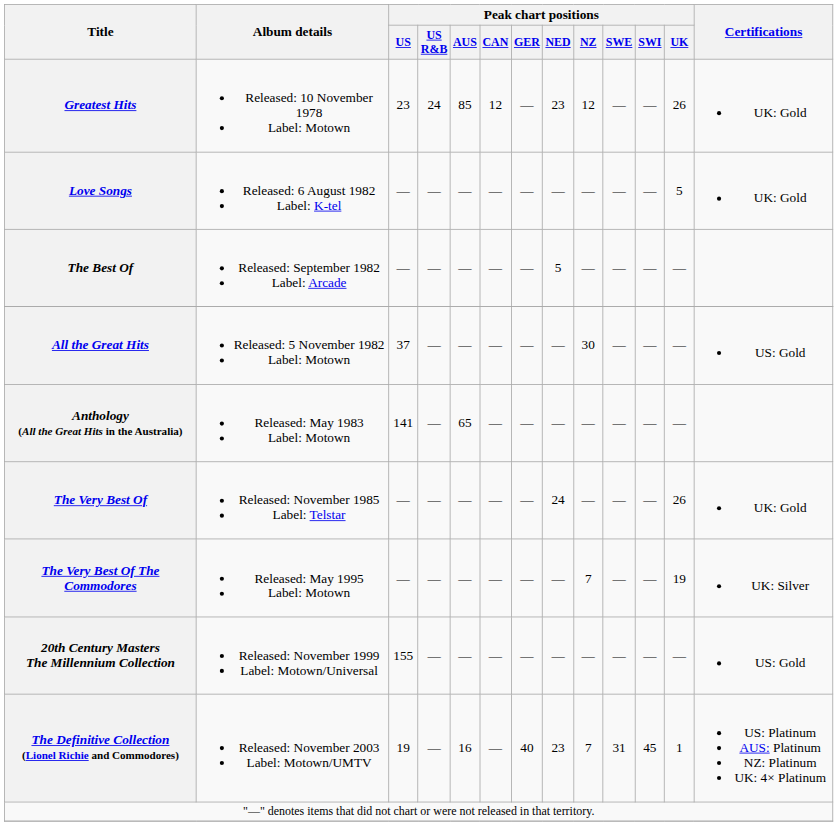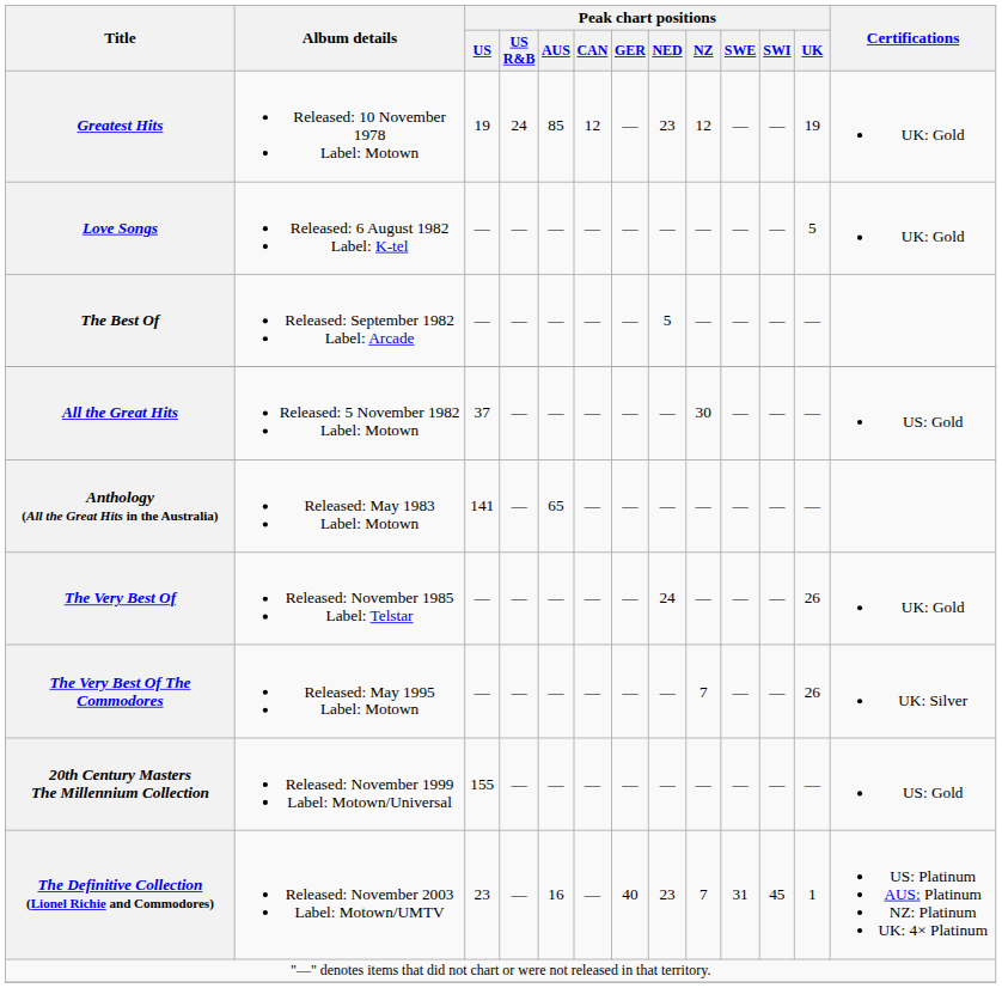Greatest Hits | Peak chart positions / US: 23 -> 19
Greatest Hits | Peak chart positions / UK: 26 -> 19
The Very Best Of The Commodores | Peak chart positions / UK: 19 -> 26
The Definitive Collection (Lionel Richie and Commodores) | Peak chart positions / US: 19 -> 23
